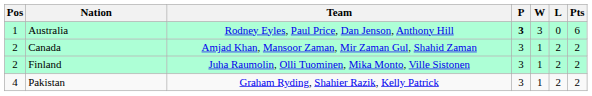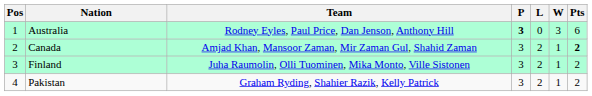columns swapped: W <-> L
Canada | Pts: normal -> bold
Finland | Pos: 2 -> 3
